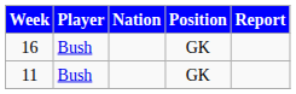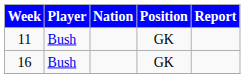rows swapped: 11 <-> 16
